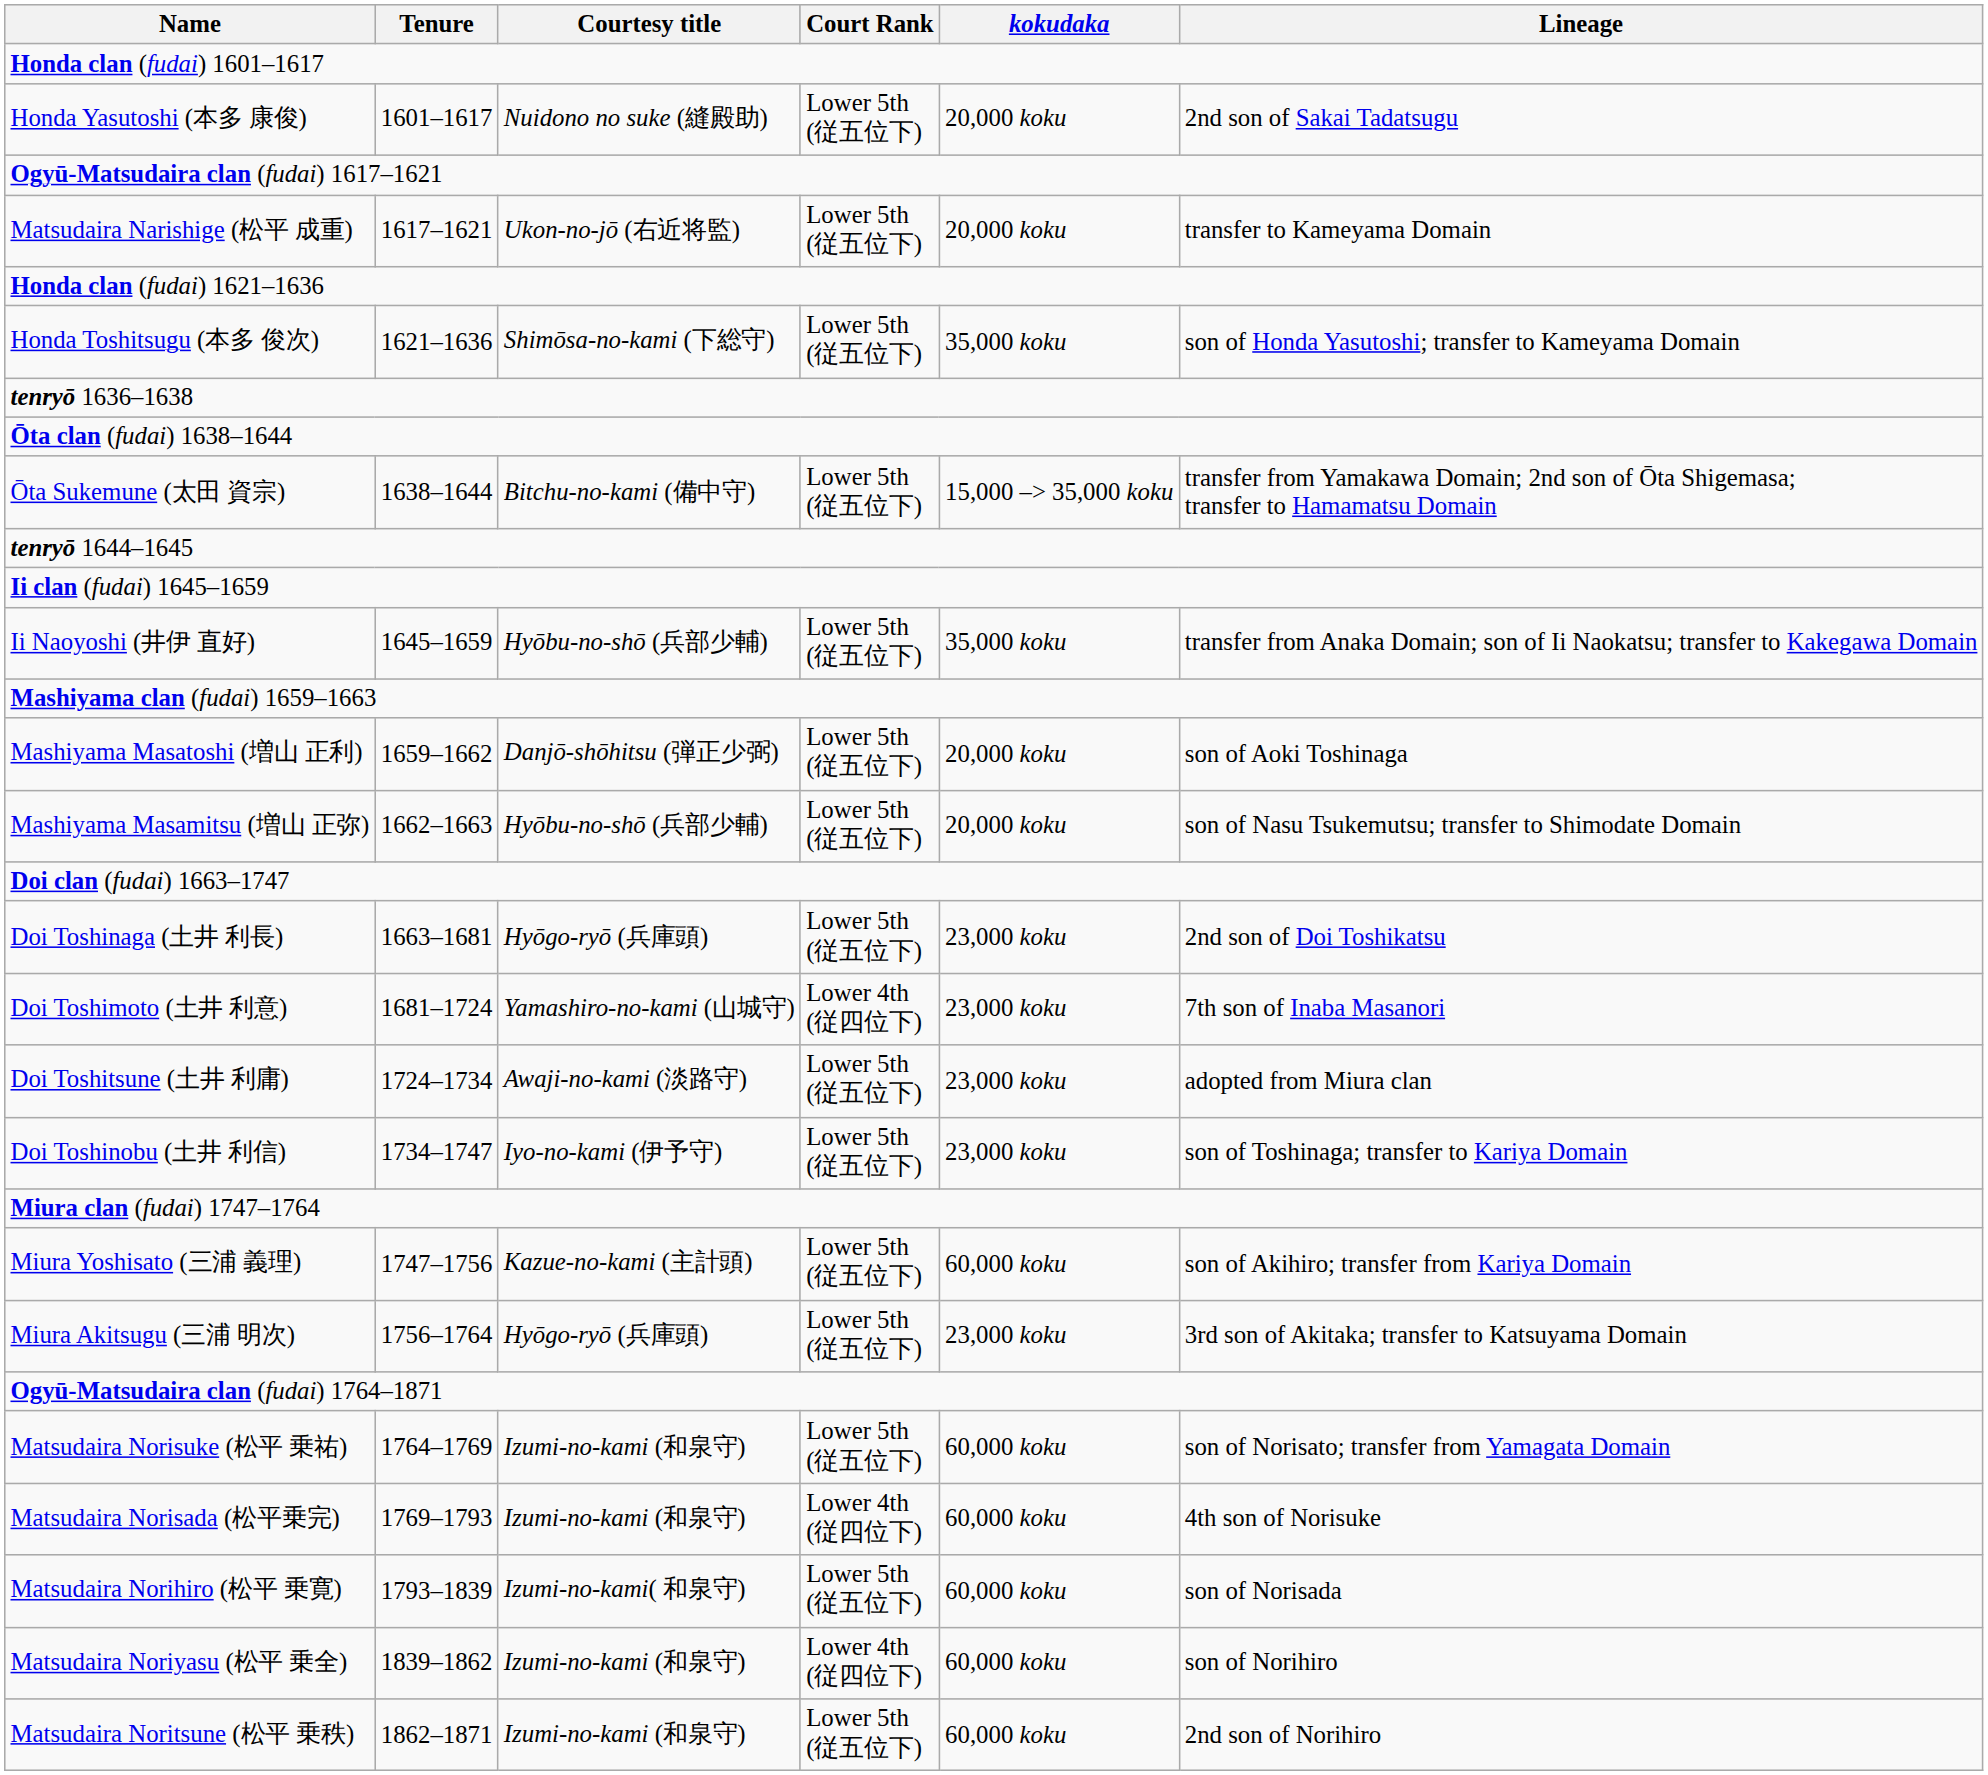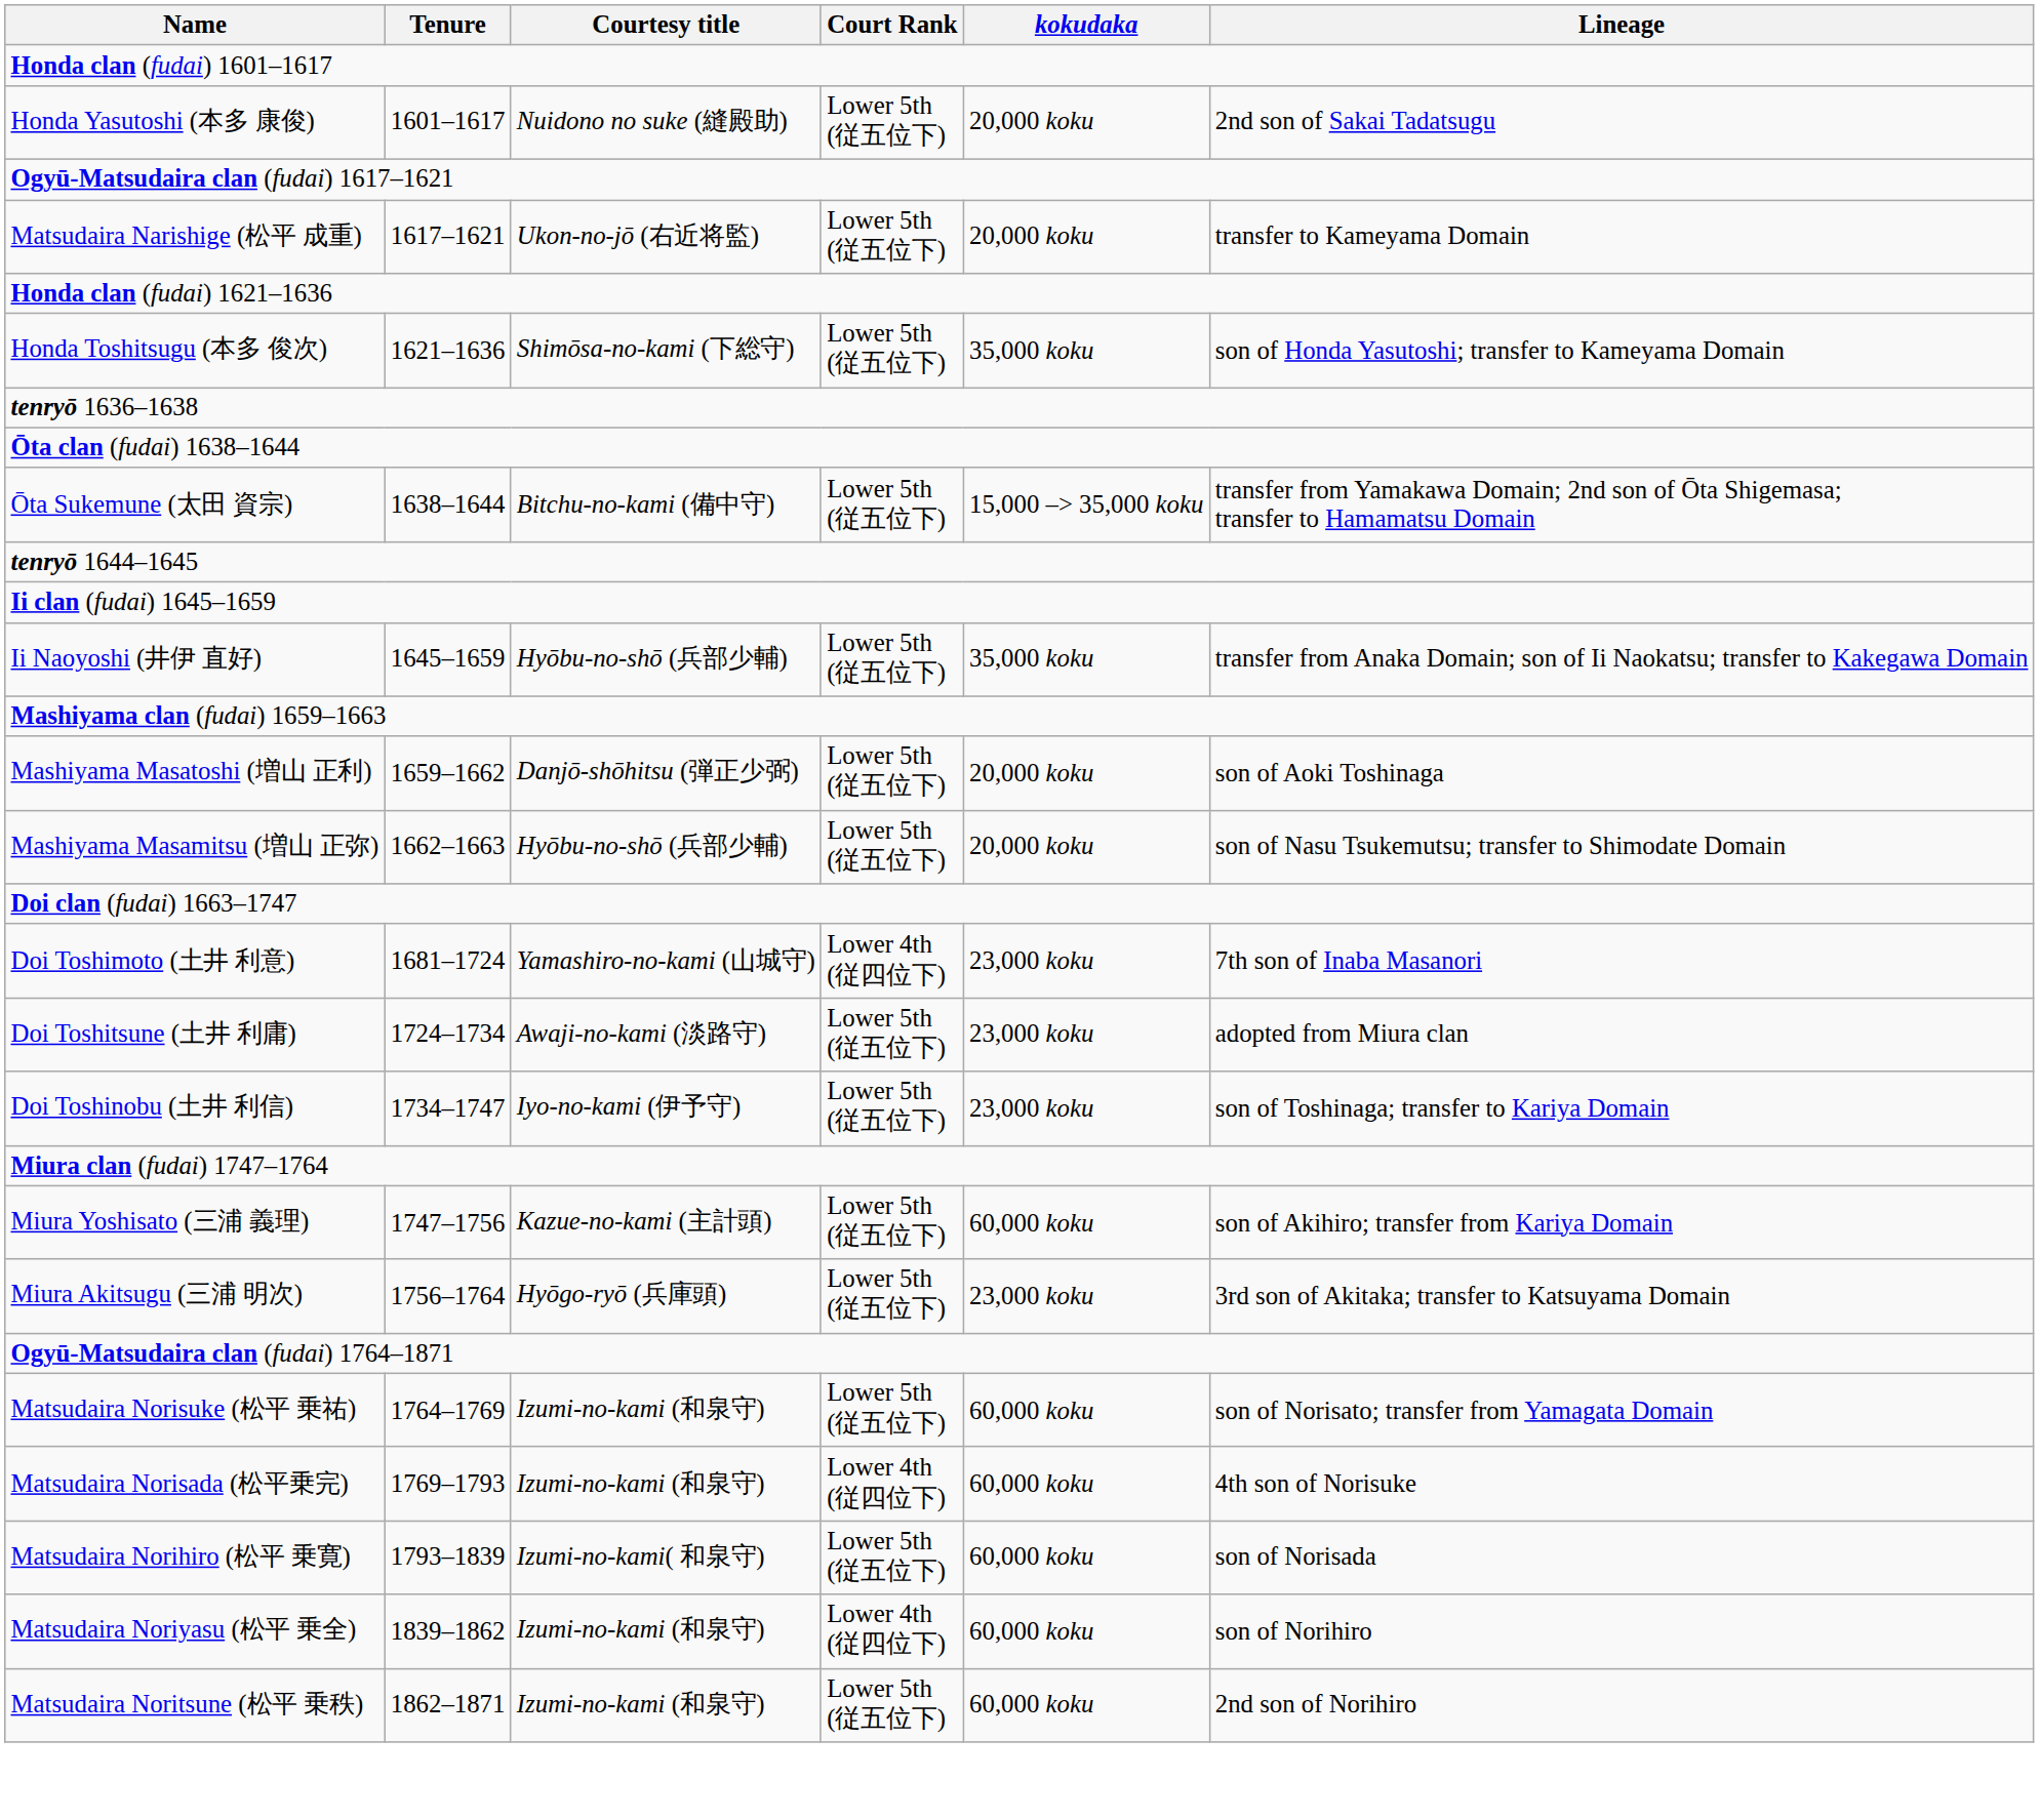- row: Doi Toshinaga (土井 利長) | 1663–1681 | Hyōgo-ryō (兵庫頭) | Lower 5th (従五位下) | 23,000 koku | 2nd son of Doi Toshikatsu
